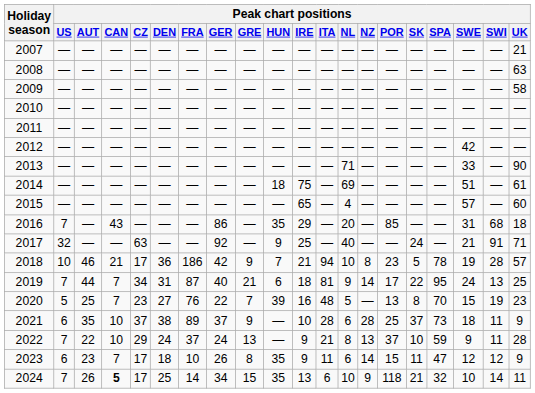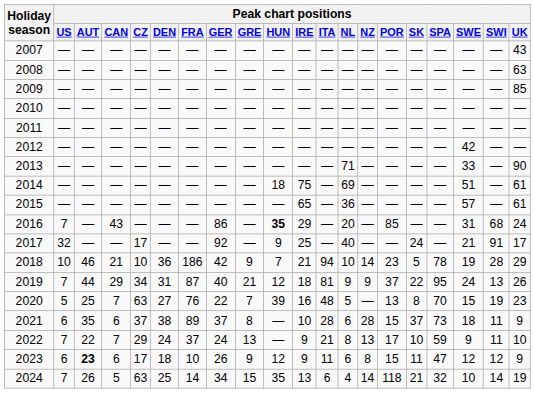2007 | Peak chart positions / UK: 21 -> 43
2009 | Peak chart positions / UK: 58 -> 85
2015 | Peak chart positions / NL: 4 -> 36
2015 | Peak chart positions / UK: 60 -> 61
2016 | Peak chart positions / HUN: normal -> bold
2016 | Peak chart positions / UK: 18 -> 24
2017 | Peak chart positions / CZ: 63 -> 17
2017 | Peak chart positions / UK: 71 -> 17
2018 | Peak chart positions / CZ: 17 -> 10
2018 | Peak chart positions / NZ: 8 -> 14
2018 | Peak chart positions / UK: 57 -> 29
2019 | Peak chart positions / CAN: 7 -> 29
2019 | Peak chart positions / HUN: 6 -> 12
2019 | Peak chart positions / NZ: 14 -> 9
2019 | Peak chart positions / POR: 17 -> 37
2019 | Peak chart positions / UK: 25 -> 26
2020 | Peak chart positions / CZ: 23 -> 63
2021 | Peak chart positions / CAN: 10 -> 6
2021 | Peak chart positions / GRE: 9 -> 8
2021 | Peak chart positions / POR: 25 -> 15
2022 | Peak chart positions / CAN: 10 -> 7
2022 | Peak chart positions / POR: 37 -> 17
2022 | Peak chart positions / UK: 28 -> 10
2023 | Peak chart positions / AUT: normal -> bold
2023 | Peak chart positions / CAN: 7 -> 6
2023 | Peak chart positions / GRE: 8 -> 9
2023 | Peak chart positions / HUN: 35 -> 12
2023 | Peak chart positions / NZ: 14 -> 8
2024 | Peak chart positions / CAN: bold -> normal
2024 | Peak chart positions / CZ: 17 -> 63
2024 | Peak chart positions / NL: 10 -> 4
2024 | Peak chart positions / NZ: 9 -> 14
2024 | Peak chart positions / UK: 11 -> 19
